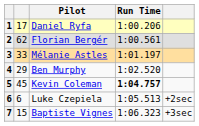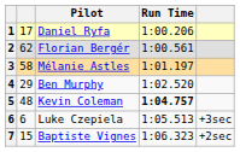Mélanie Astles | column 2: 33 -> 58
Kevin Coleman | column 2: 45 -> 48
Luke Czepiela | column 5: +2sec -> +3sec
Baptiste Vignes | column 5: +3sec -> +2sec
